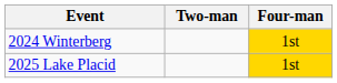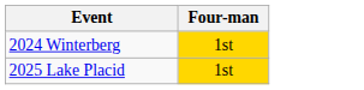- column: Two-man
